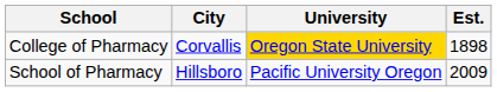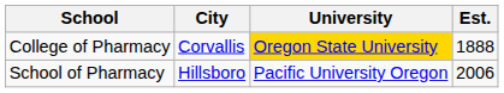College of Pharmacy | Est.: 1898 -> 1888
School of Pharmacy | Est.: 2009 -> 2006
